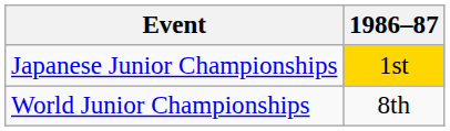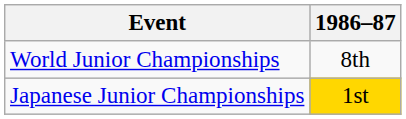rows swapped: World Junior Championships <-> Japanese Junior Championships
